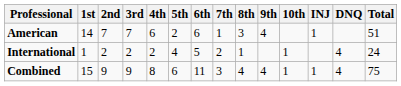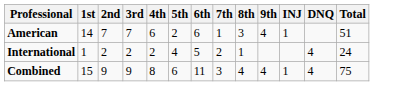- column: 10th | 1 | 1
